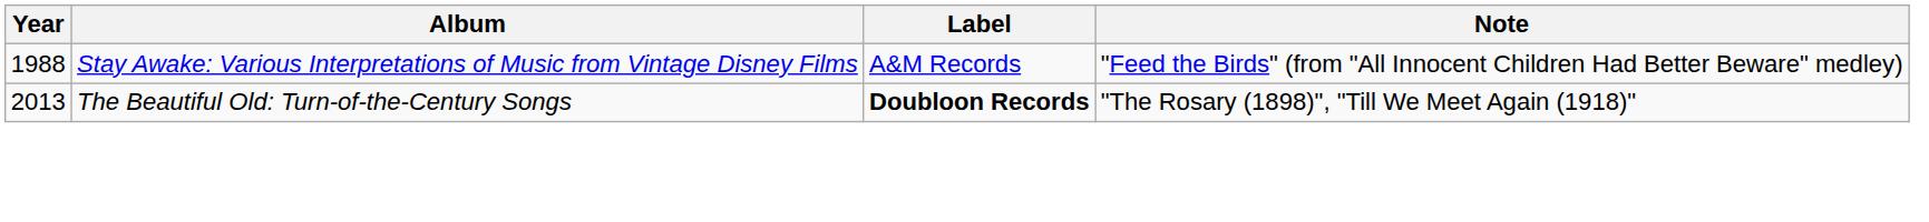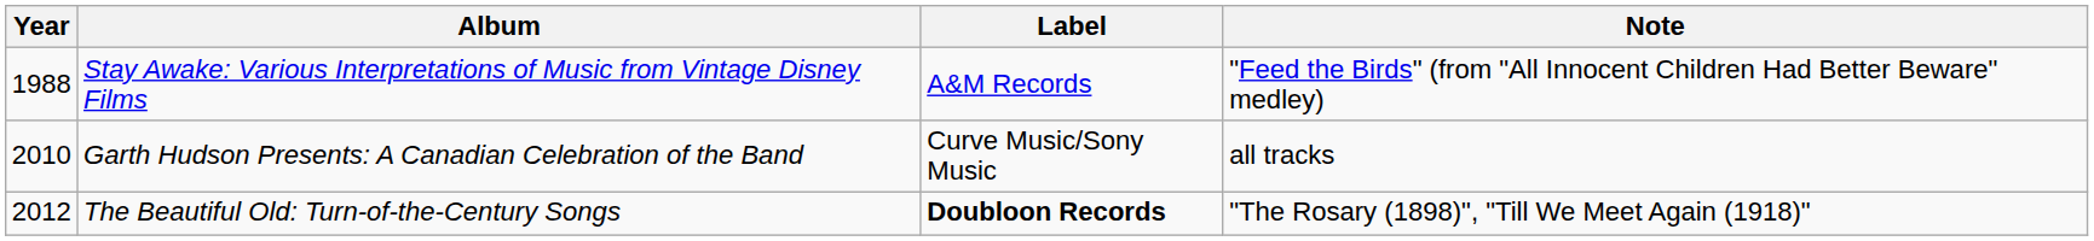+ row: 2010 | Garth Hudson Presents: A Canadian Celebration of the Band | Curve Music/Sony Music | all tracks
The Beautiful Old: Turn-of-the-Century Songs | Year: 2013 -> 2012
